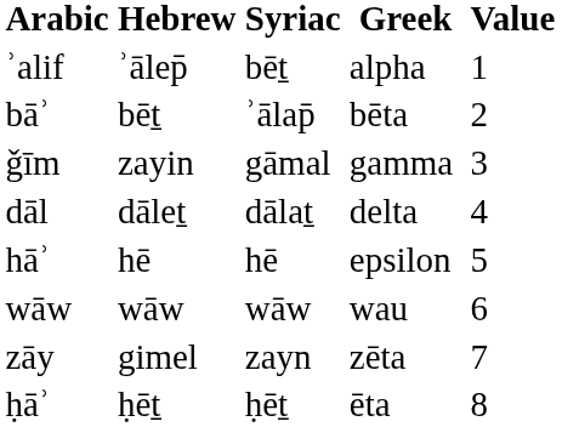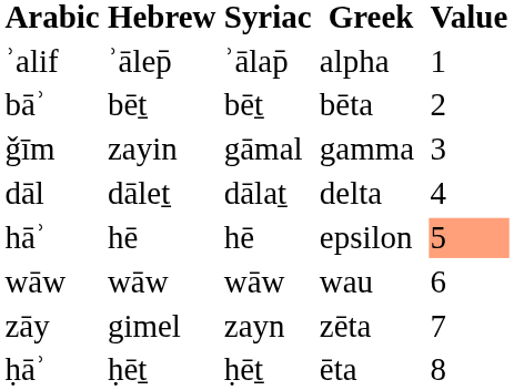ʾalif | column 5: bēṯ -> ʾālap̄
bāʾ | column 5: ʾālap̄ -> bēṯ
hāʾ | Value: no background -> lightsalmon background
